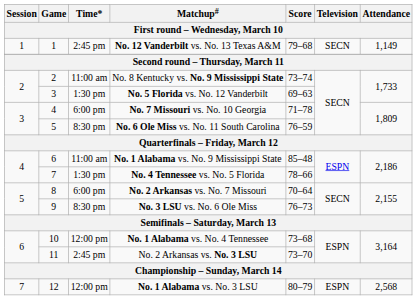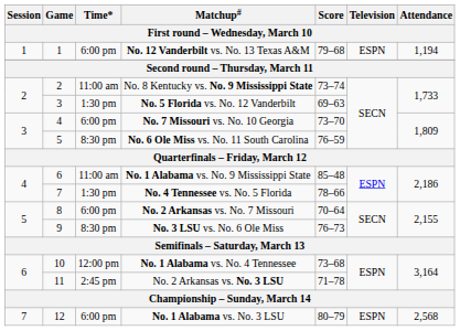No. 12 Vanderbilt vs. No. 13 Texas A&M | Time*: 2:45 pm -> 6:00 pm
No. 12 Vanderbilt vs. No. 13 Texas A&M | Television: SECN -> ESPN
No. 12 Vanderbilt vs. No. 13 Texas A&M | Attendance: 1,149 -> 1,194
No. 7 Missouri vs. No. 10 Georgia | Score: 71–78 -> 73–70
No. 2 Arkansas vs. No. 3 LSU | Score: 73–70 -> 71–78
No. 1 Alabama vs. No. 3 LSU | Time*: 12:00 pm -> 6:00 pm
